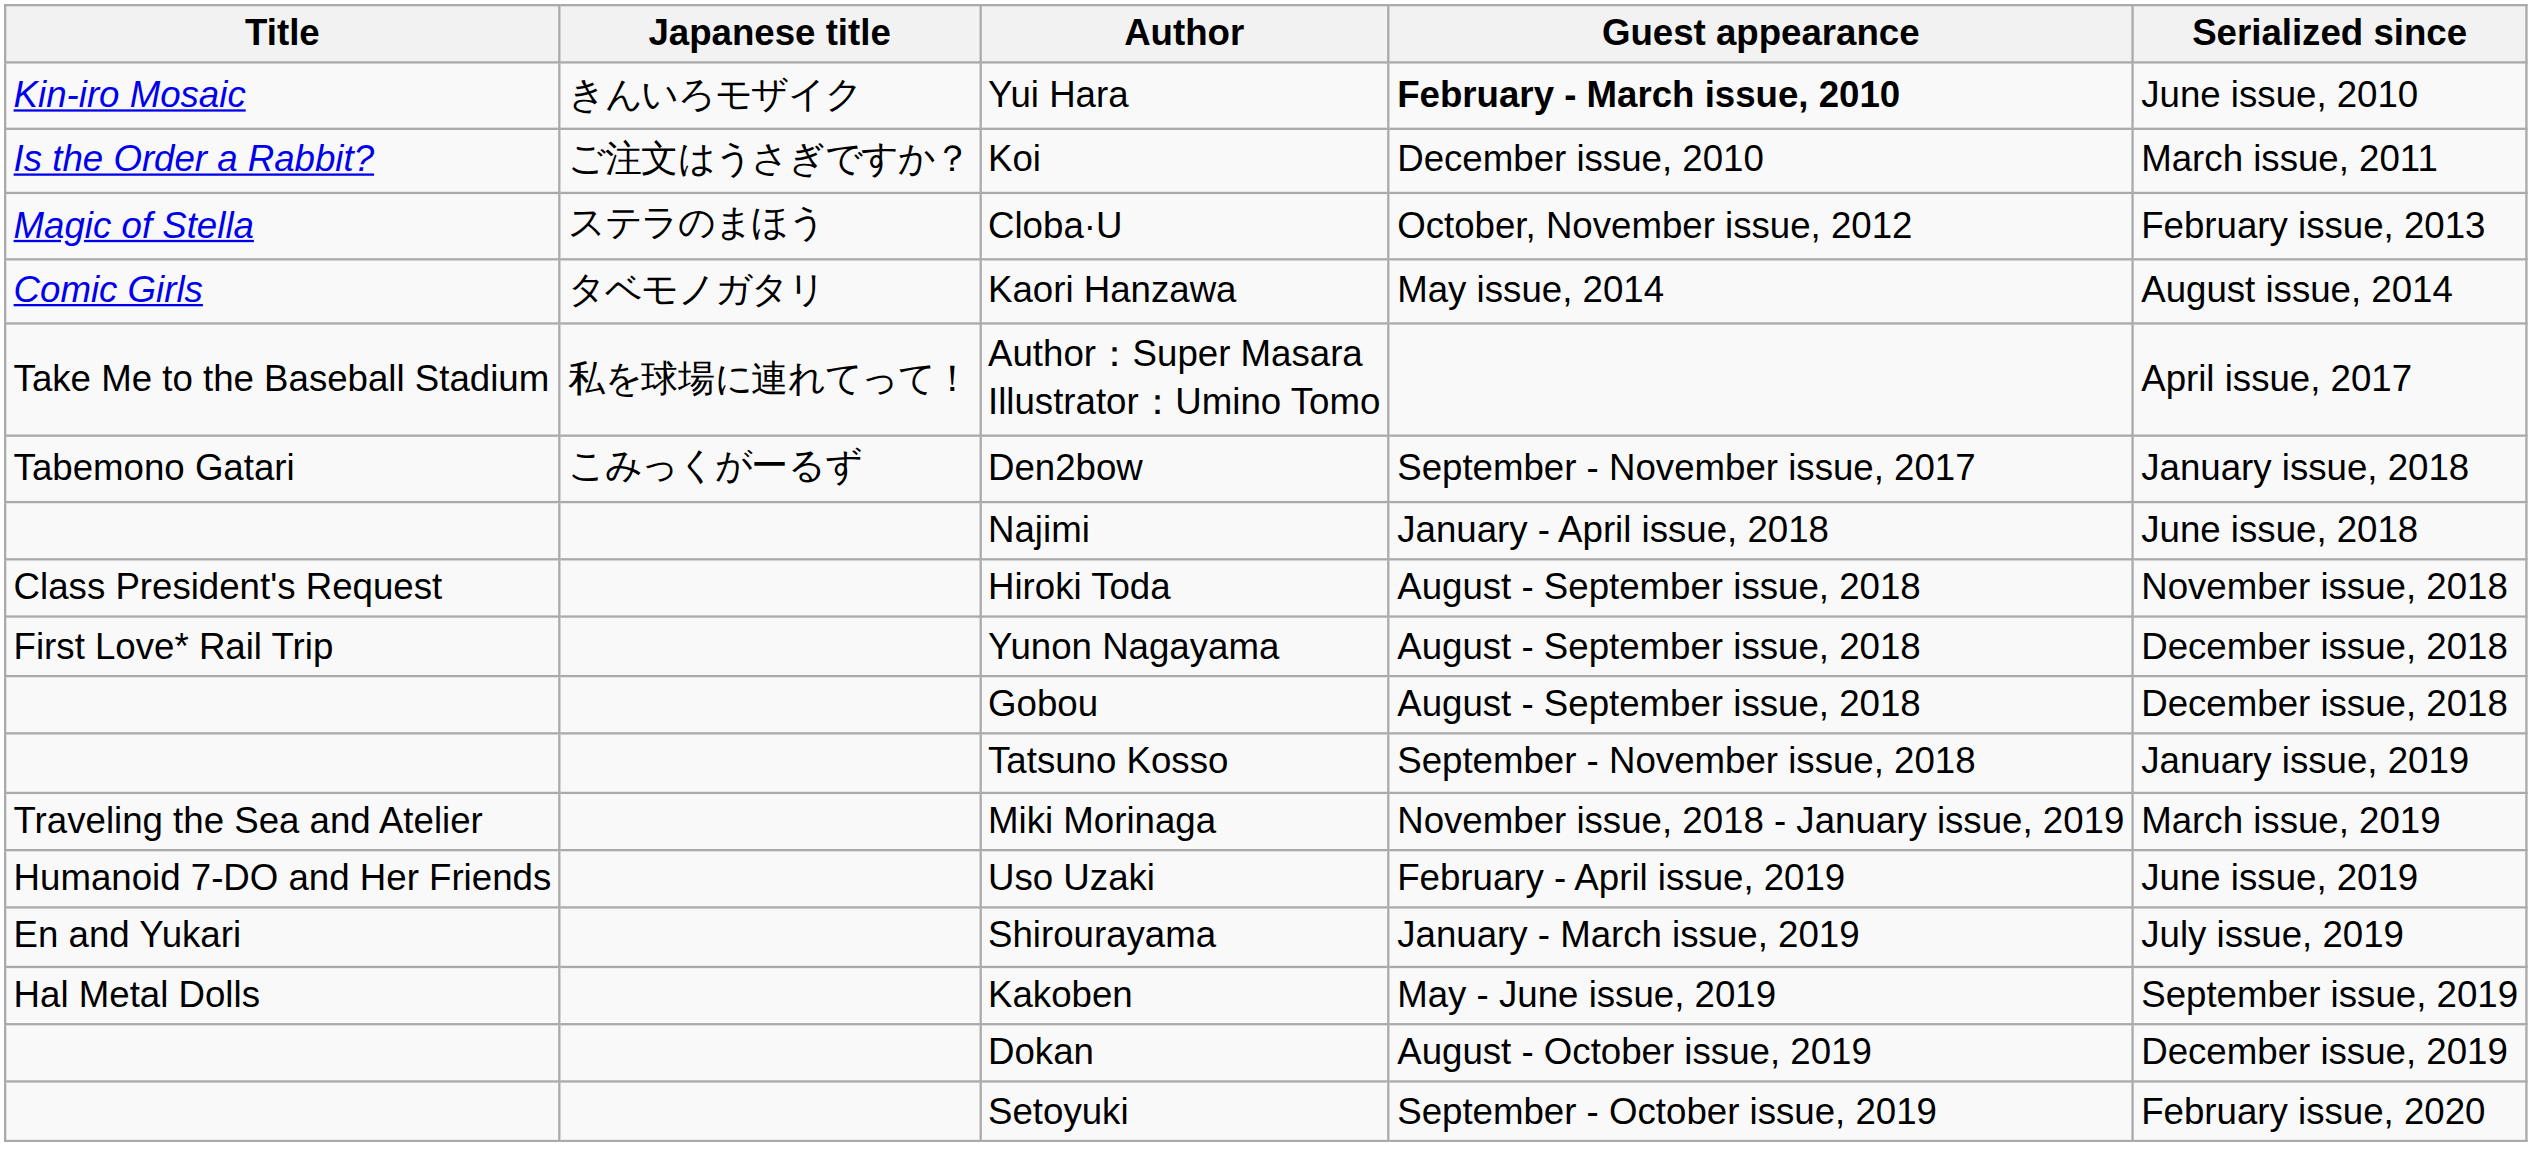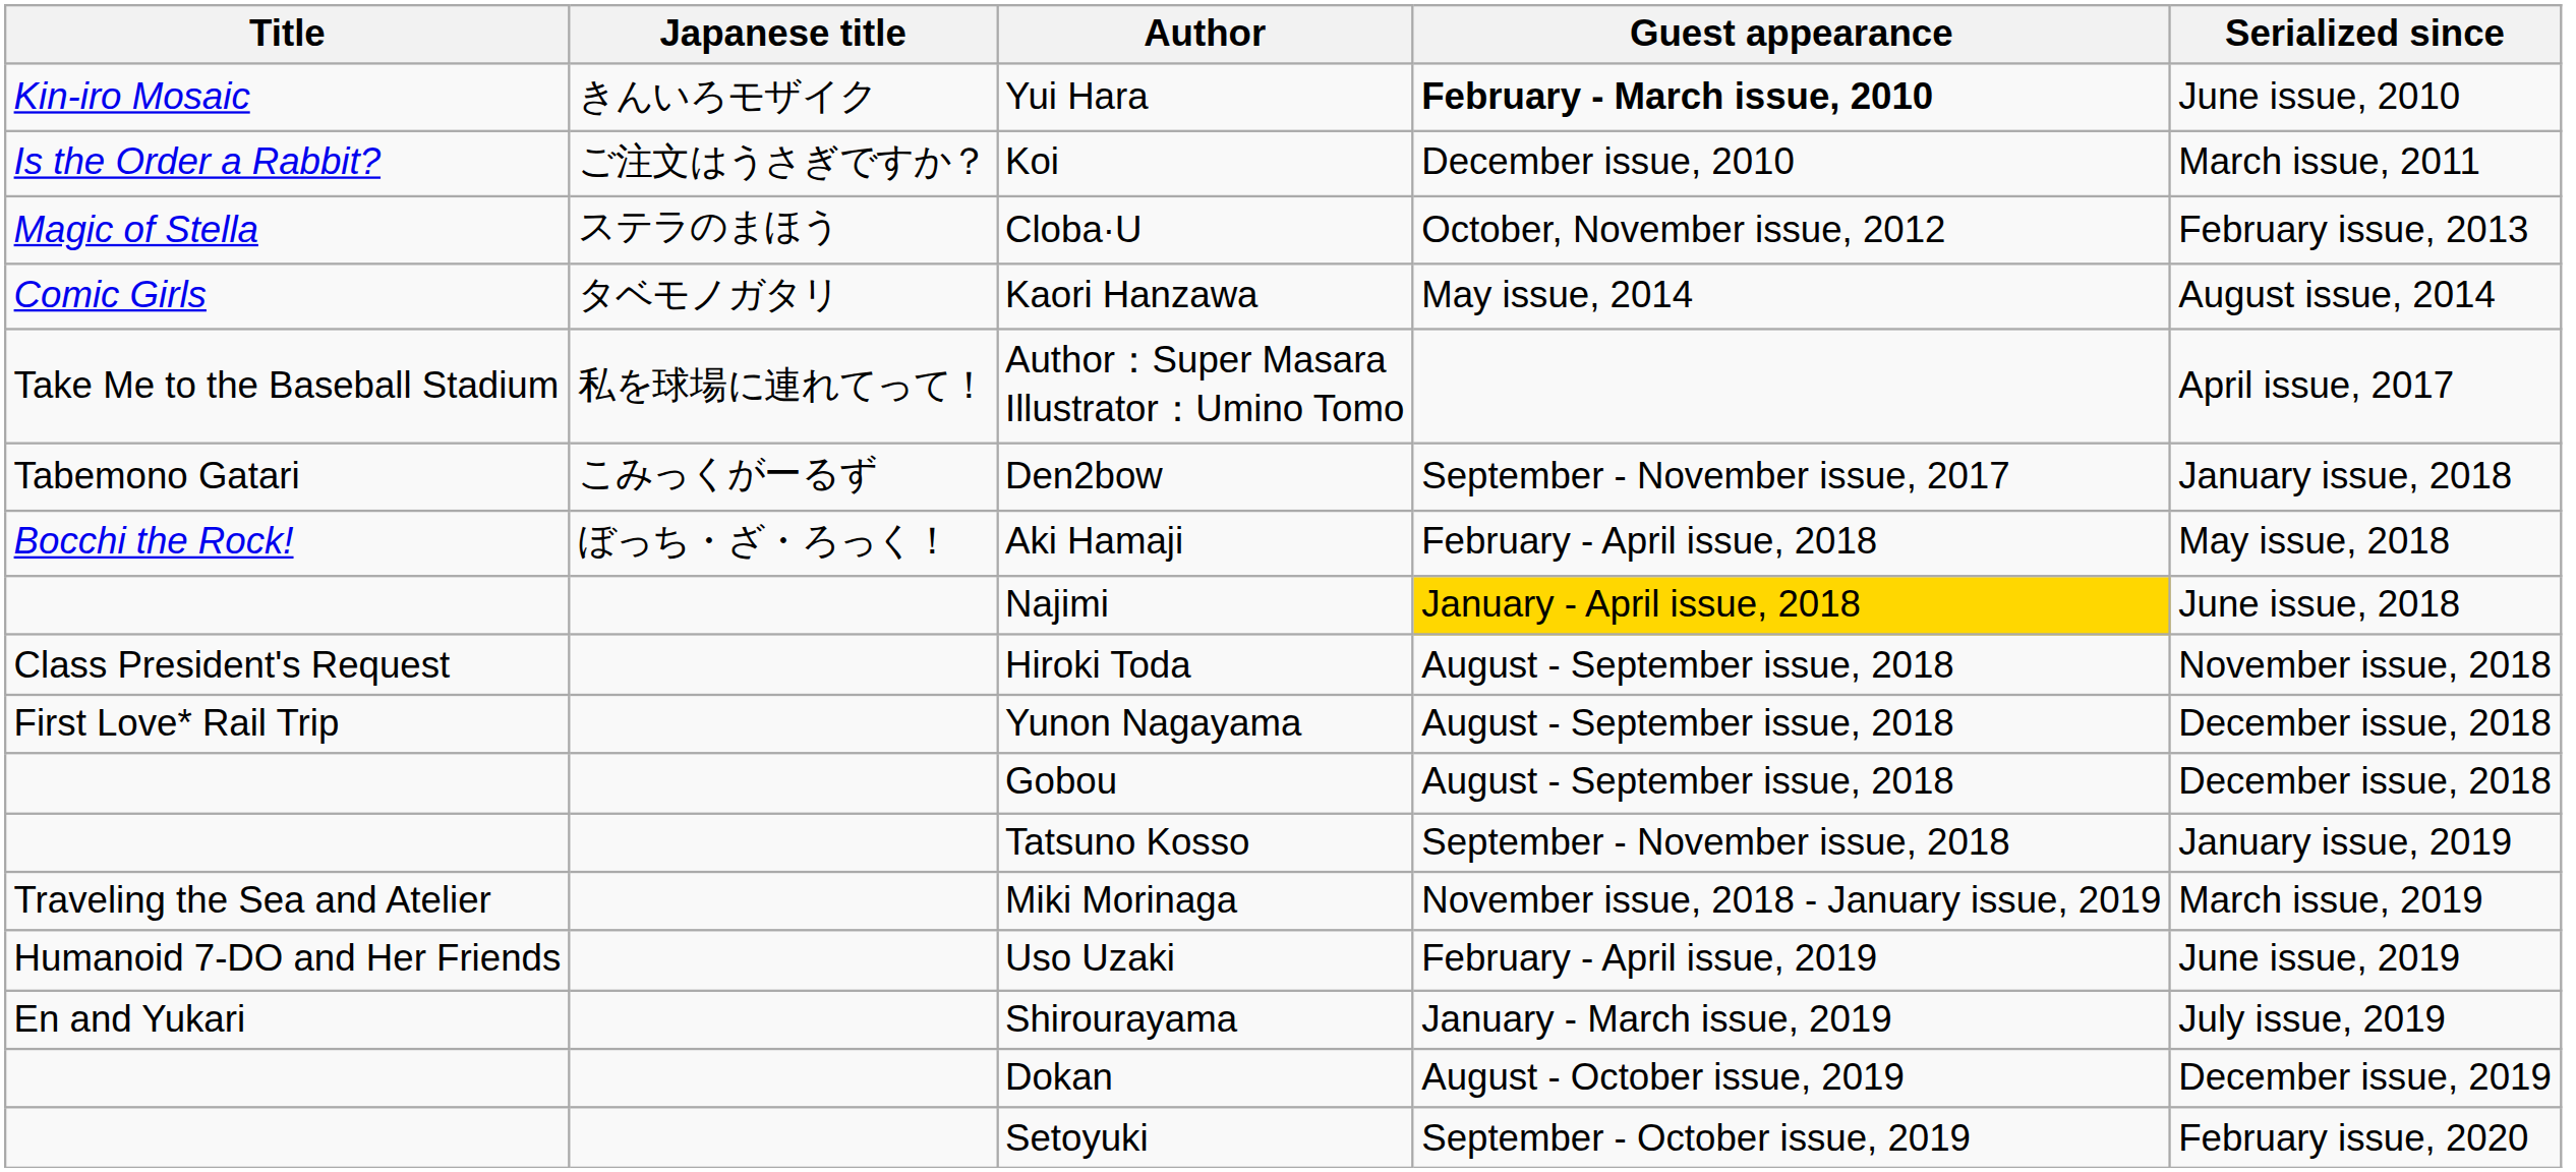+ row: Bocchi the Rock! | ぼっち・ざ・ろっく！ | Aki Hamaji | February - April issue, 2018 | May issue, 2018
Najimi | Guest appearance: no background -> gold background
- row: Hal Metal Dolls | Kakoben | May - June issue, 2019 | September issue, 2019
